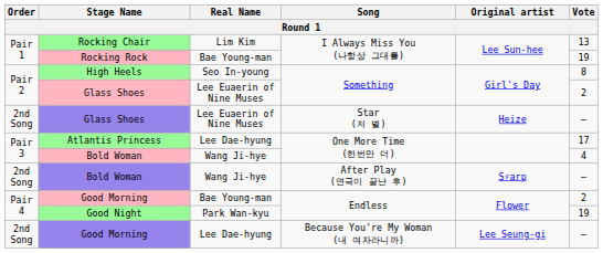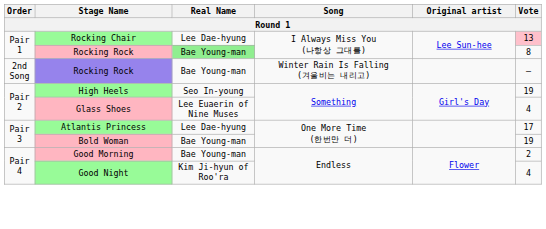Rocking Chair | Real Name: Lim Kim -> Lee Dae-hyung
Rocking Chair | Vote: no background -> pink background
Rocking Rock / I Always Miss You (나항상 그대를) | Real Name: no background -> lightgreen background
Rocking Rock / I Always Miss You (나항상 그대를) | Vote: 19 -> 8
+ row: 2nd Song | Rocking Rock | Bae Young-man | Winter Rain Is Falling (겨울비는 내리고) | —
High Heels | Vote: 8 -> 19
Glass Shoes / Something | Vote: 2 -> 4
- row: 2nd Song | Glass Shoes | Lee Euaerin of Nine Muses | Star (저 별) | Heize | —
Bold Woman / One More Time (한번만 더) | Real Name: Wang Ji-hye -> Bae Young-man
Bold Woman / One More Time (한번만 더) | Vote: 4 -> 19
- row: 2nd Song | Bold Woman | Wang Ji-hye | After Play (연극이 끝난 후) | S♯arp | —
Good Night | Real Name: Park Wan-kyu -> Kim Ji-hyun of Roo'ra
Good Night | Vote: 19 -> 4
- row: 2nd Song | Good Morning | Lee Dae-hyung | Because You're My Woman (내 여자라니까) | Lee Seung-gi | —
